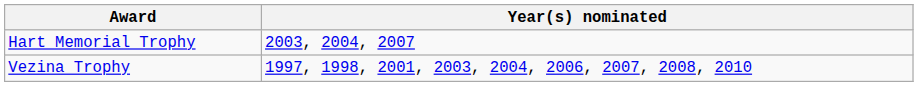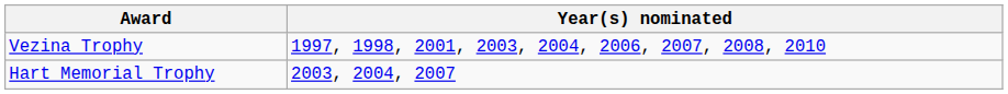rows swapped: Vezina Trophy <-> Hart Memorial Trophy
